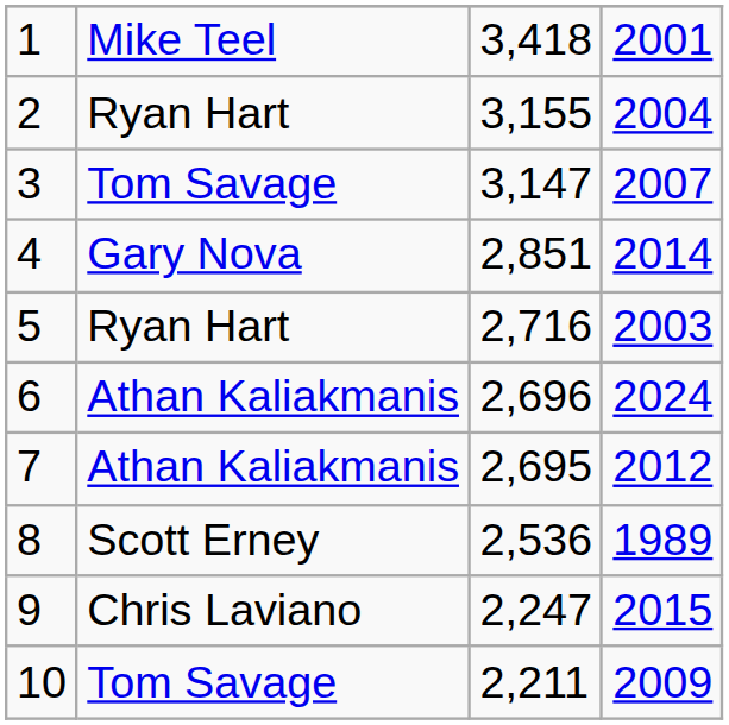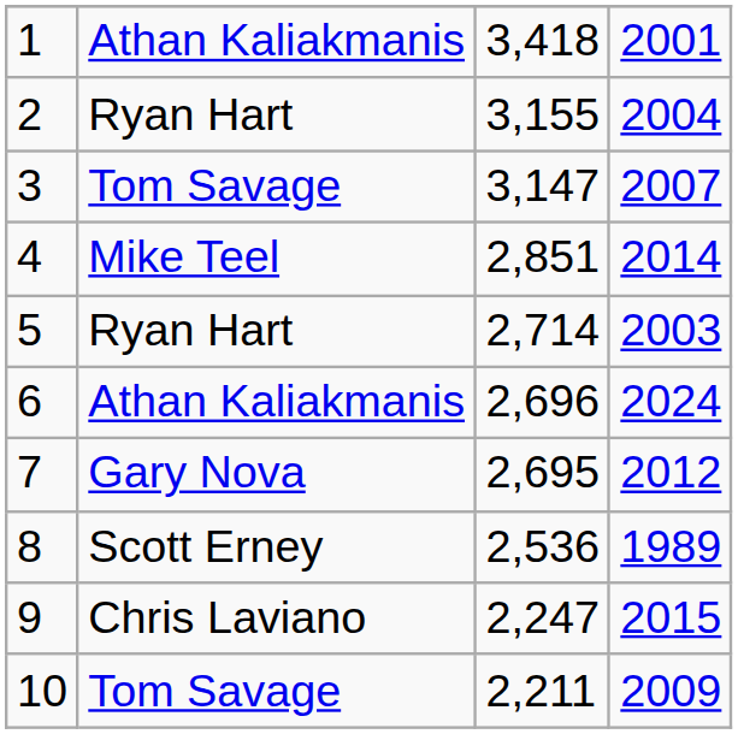1 | column 2: Mike Teel -> Athan Kaliakmanis
4 | column 2: Gary Nova -> Mike Teel
5 | column 3: 2,716 -> 2,714
7 | column 2: Athan Kaliakmanis -> Gary Nova
